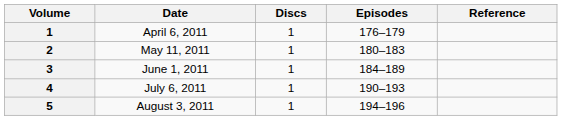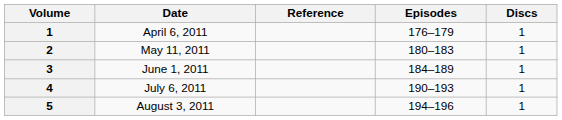columns swapped: Discs <-> Reference
